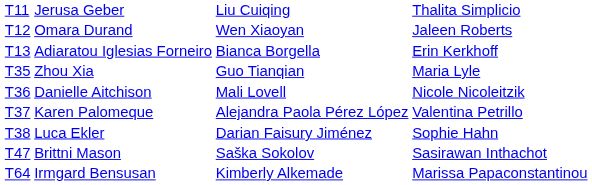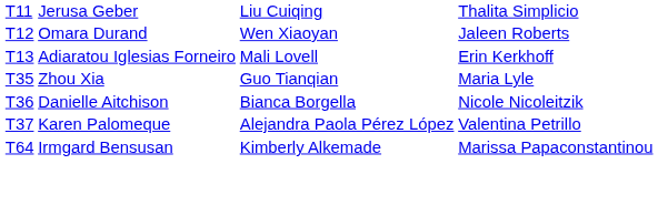Adiaratou Iglesias Forneiro | column 3: Bianca Borgella -> Mali Lovell
Danielle Aitchison | column 3: Mali Lovell -> Bianca Borgella
- row: T38 | Luca Ekler | Darian Faisury Jiménez | Sophie Hahn
- row: T47 | Brittni Mason | Saška Sokolov | Sasirawan Inthachot
